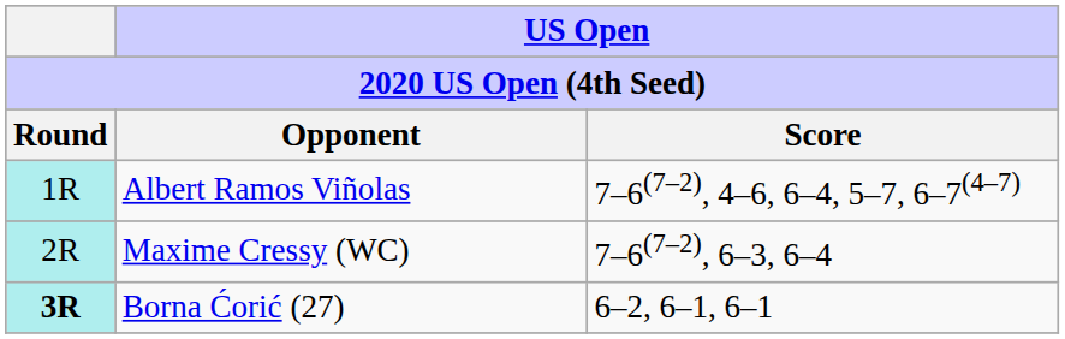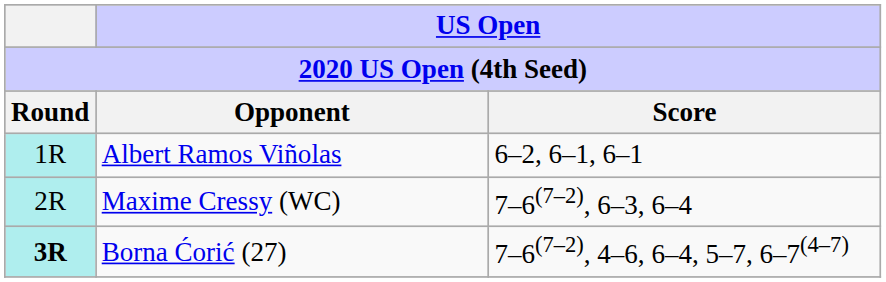Albert Ramos Viñolas | US Open / Score: 7–6(7–2), 4–6, 6–4, 5–7, 6–7(4–7) -> 6–2, 6–1, 6–1
Borna Ćorić (27) | US Open / Score: 6–2, 6–1, 6–1 -> 7–6(7–2), 4–6, 6–4, 5–7, 6–7(4–7)
